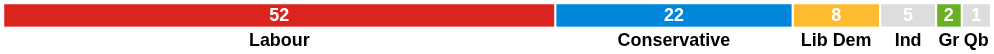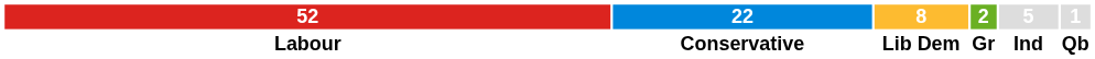columns swapped: 5 <-> 2
